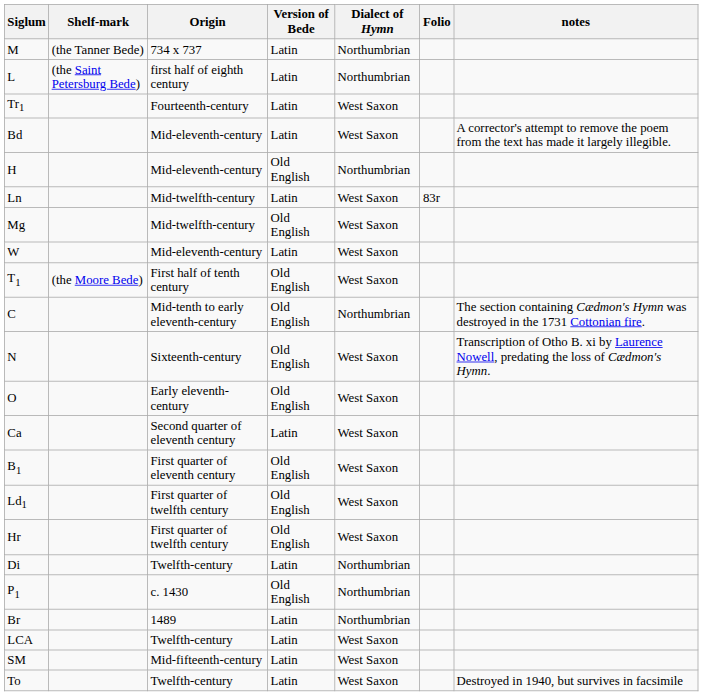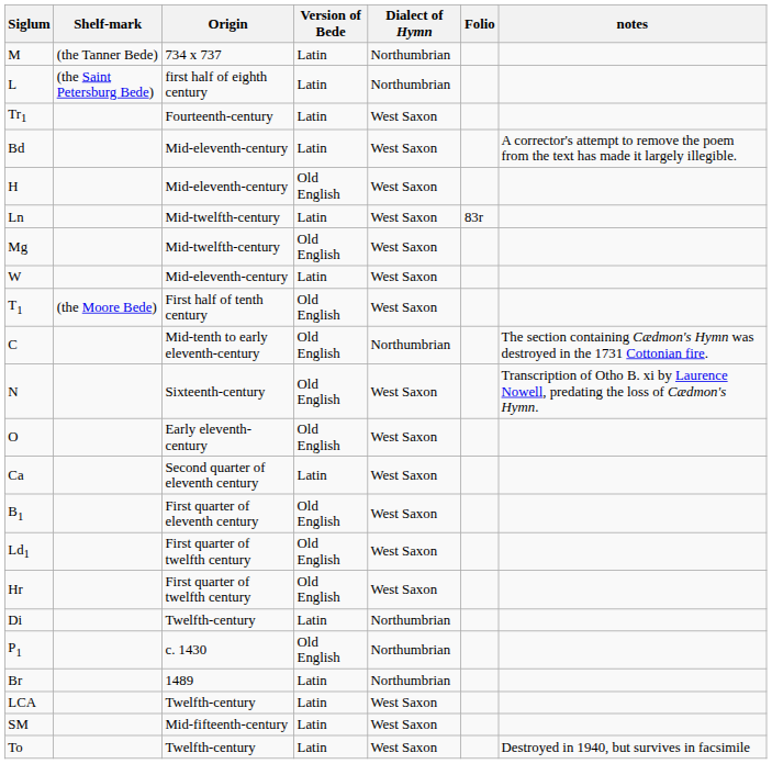H | Dialect of Hymn: Northumbrian -> West Saxon
